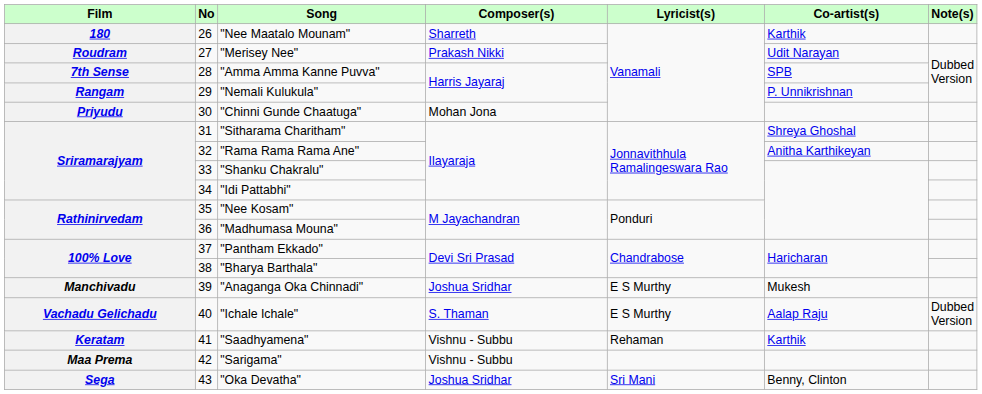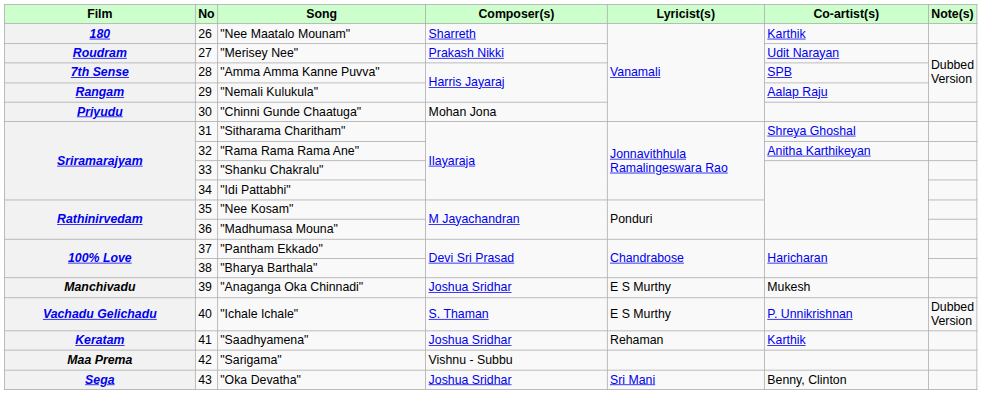"Nemali Kulukula" | Co-artist(s): P. Unnikrishnan -> Aalap Raju
"Ichale Ichale" | Co-artist(s): Aalap Raju -> P. Unnikrishnan
"Saadhyamena" | Composer(s): Vishnu - Subbu -> Joshua Sridhar
